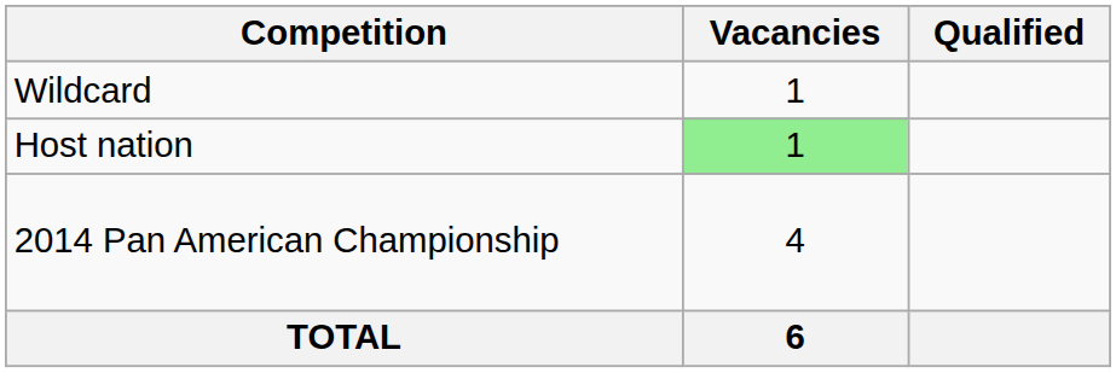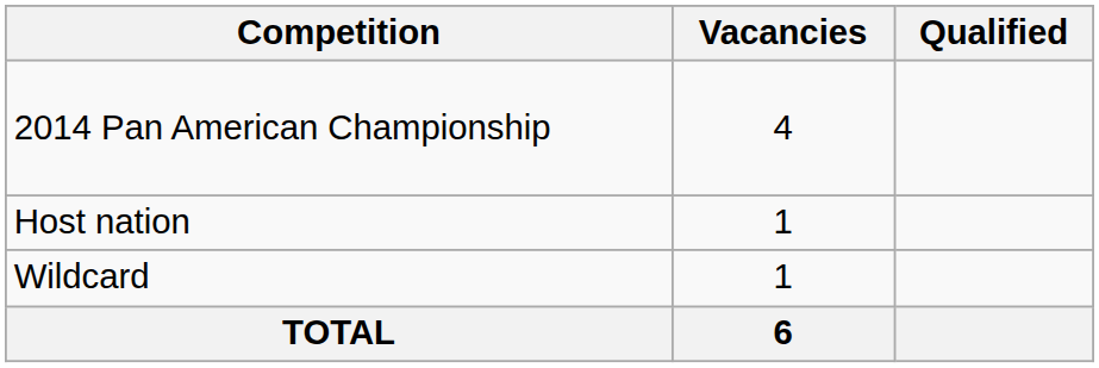rows swapped: 2014 Pan American Championship <-> Wildcard
Host nation | Vacancies: lightgreen background -> no background
